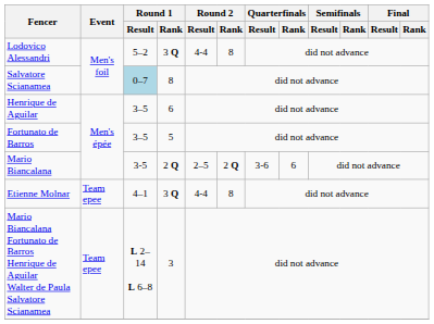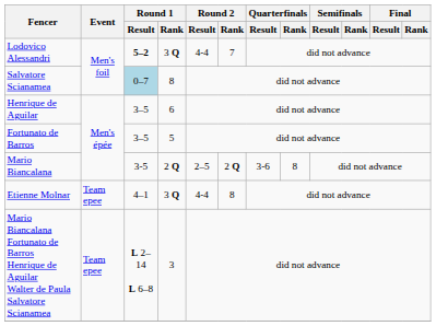Lodovico Alessandri | Round 1 / Result: normal -> bold
Lodovico Alessandri | Round 2 / Rank: 8 -> 7
Mario Biancalana | Quarterfinals / Rank: 6 -> 8
